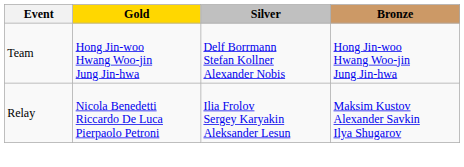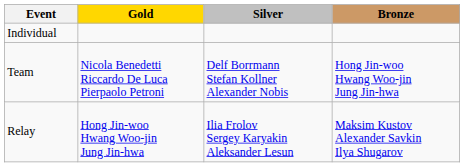+ row: Individual
Team | Gold: Hong Jin-woo Hwang Woo-jin Jung Jin-hwa -> Nicola Benedetti Riccardo De Luca Pierpaolo Petroni
Relay | Gold: Nicola Benedetti Riccardo De Luca Pierpaolo Petroni -> Hong Jin-woo Hwang Woo-jin Jung Jin-hwa
